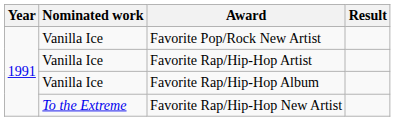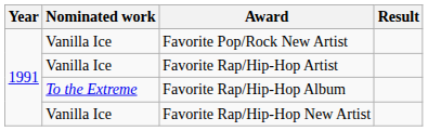Favorite Rap/Hip-Hop Album | Nominated work: Vanilla Ice -> To the Extreme
Favorite Rap/Hip-Hop New Artist | Nominated work: To the Extreme -> Vanilla Ice
